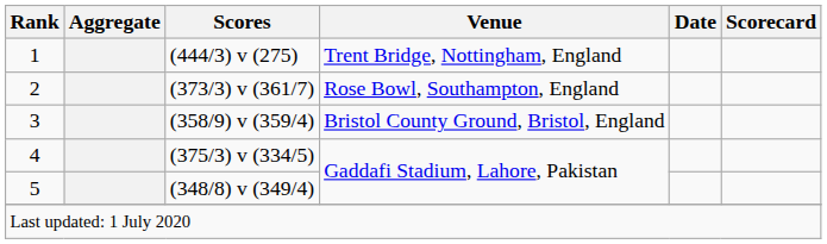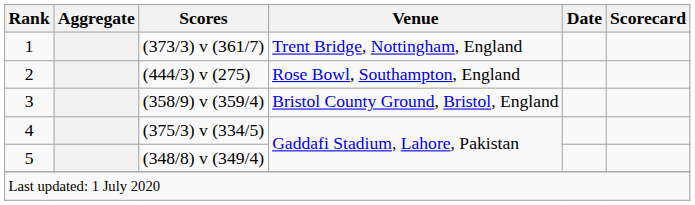1 | Scores: (444/3) v (275) -> (373/3) v (361/7)
2 | Scores: (373/3) v (361/7) -> (444/3) v (275)
